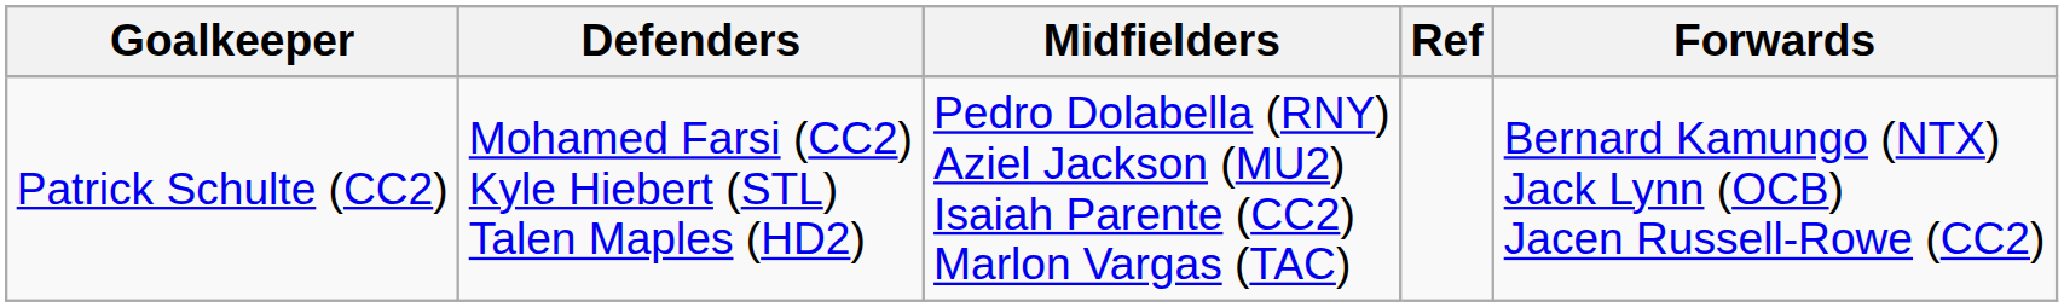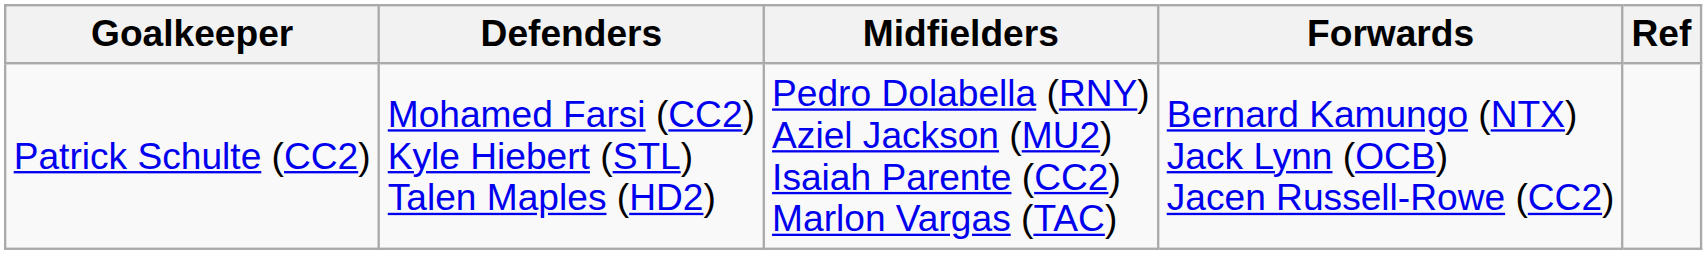columns swapped: Forwards <-> Ref
